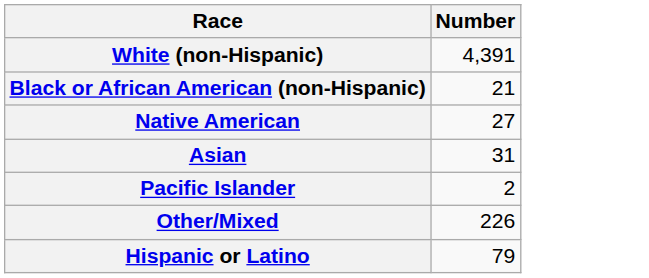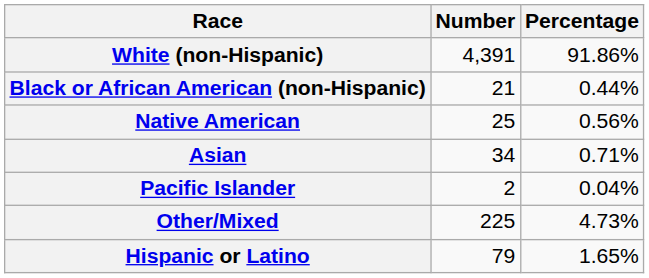+ column: Percentage | 91.86% | 0.44% | 0.56% | 0.71% | 0.04% | 4.73% | 1.65%
Native American | Number: 27 -> 25
Asian | Number: 31 -> 34
Other/Mixed | Number: 226 -> 225
